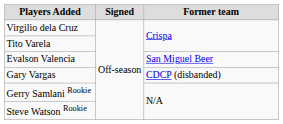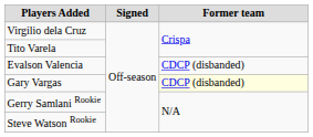Evalson Valencia | Former team: San Miguel Beer -> CDCP (disbanded)
Gary Vargas | Former team: no background -> lightyellow background
